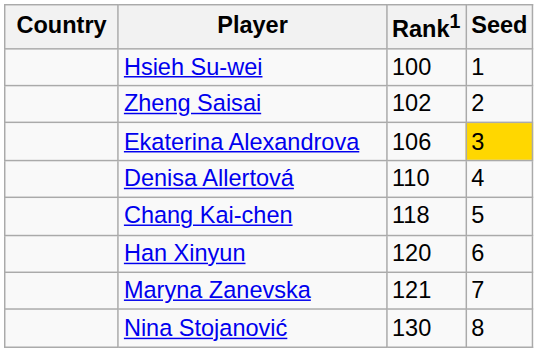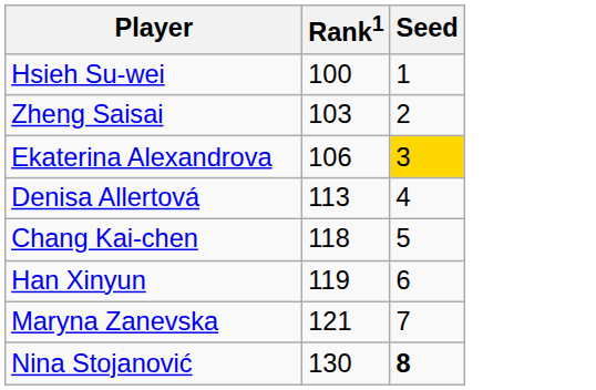- column: Country
Zheng Saisai | Rank1: 102 -> 103
Denisa Allertová | Rank1: 110 -> 113
Han Xinyun | Rank1: 120 -> 119
Nina Stojanović | Seed: normal -> bold
